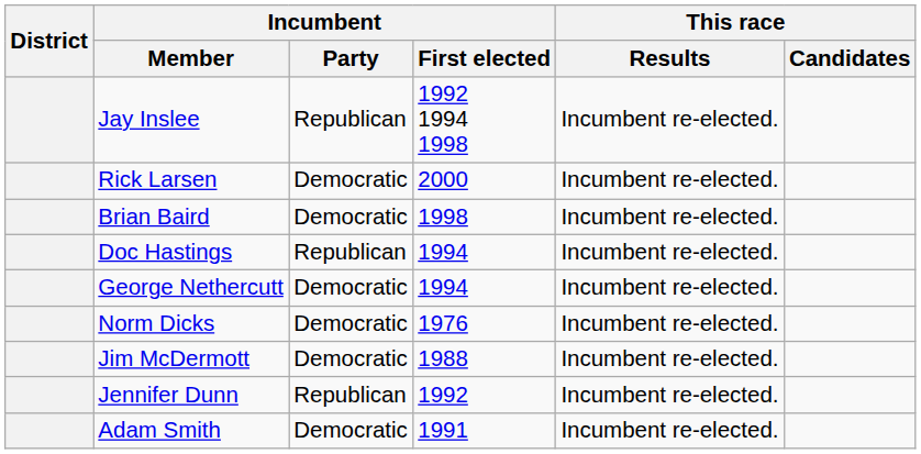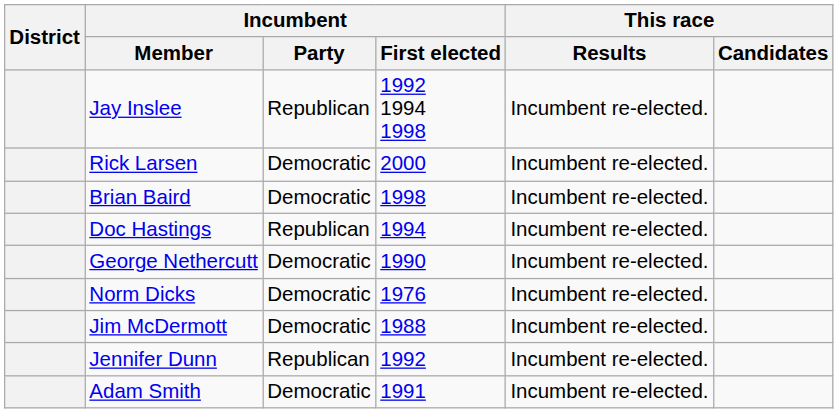George Nethercutt | Incumbent / First elected: 1994 -> 1990
